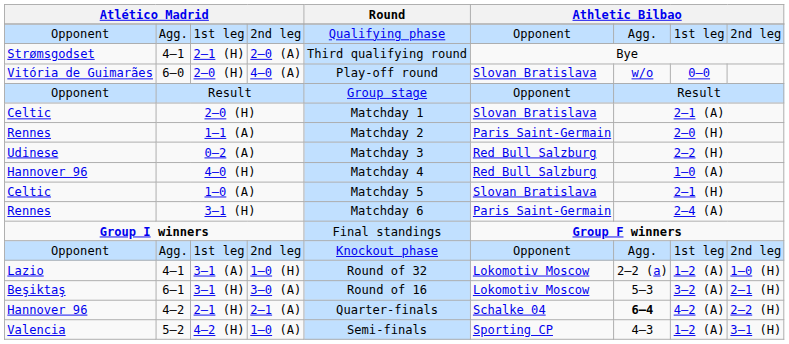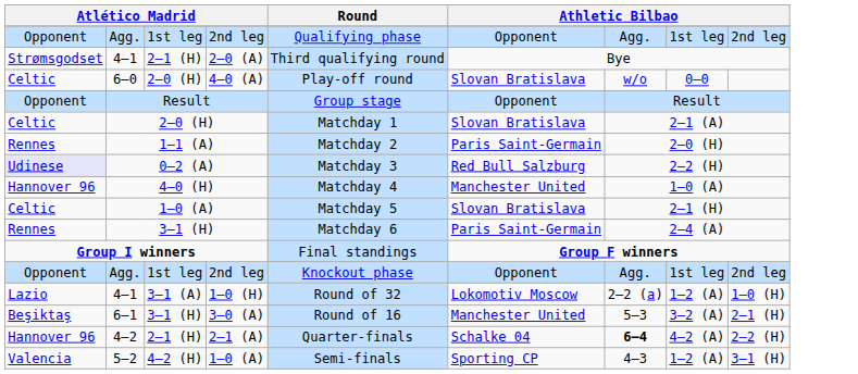6–0 | column 1: Vitória de Guimarães -> Celtic
0–2 (A) | column 1: no background -> lavender background
4–0 (H) | column 6: Red Bull Salzburg -> Manchester United
6–1 | column 6: Lokomotiv Moscow -> Manchester United
